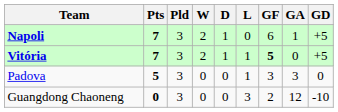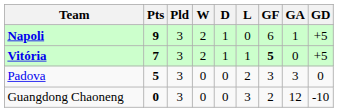Napoli | Pts: 7 -> 9
Padova | L: 1 -> 2
